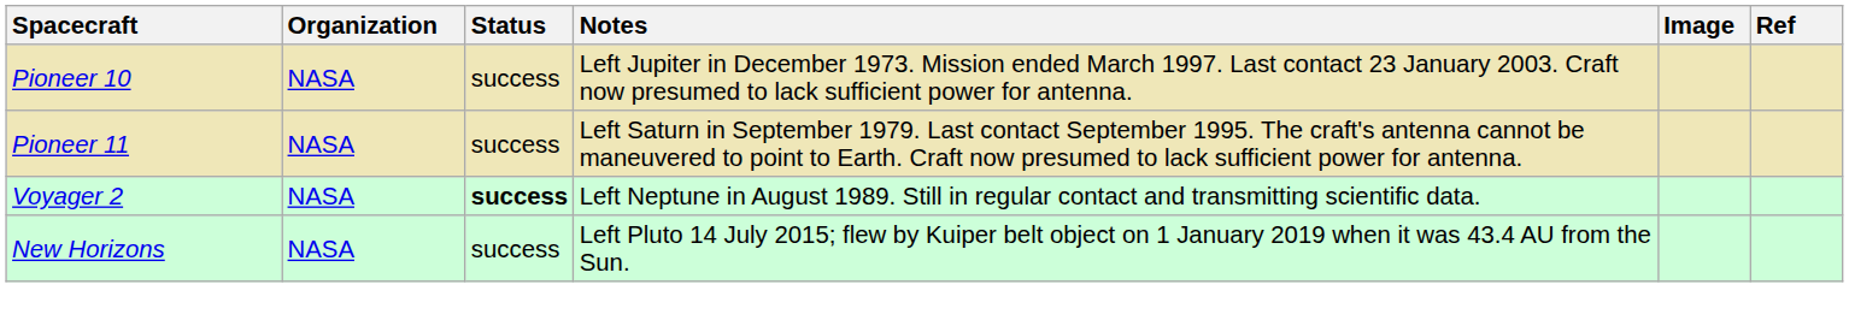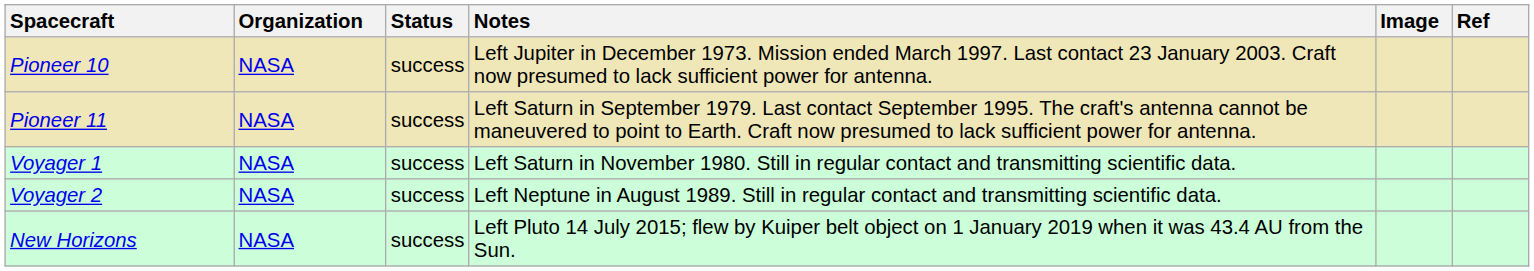+ row: Voyager 1 | NASA | success | Left Saturn in November 1980. Still in regular contact and transmitting scientific data.
Voyager 2 | Status: bold -> normal
